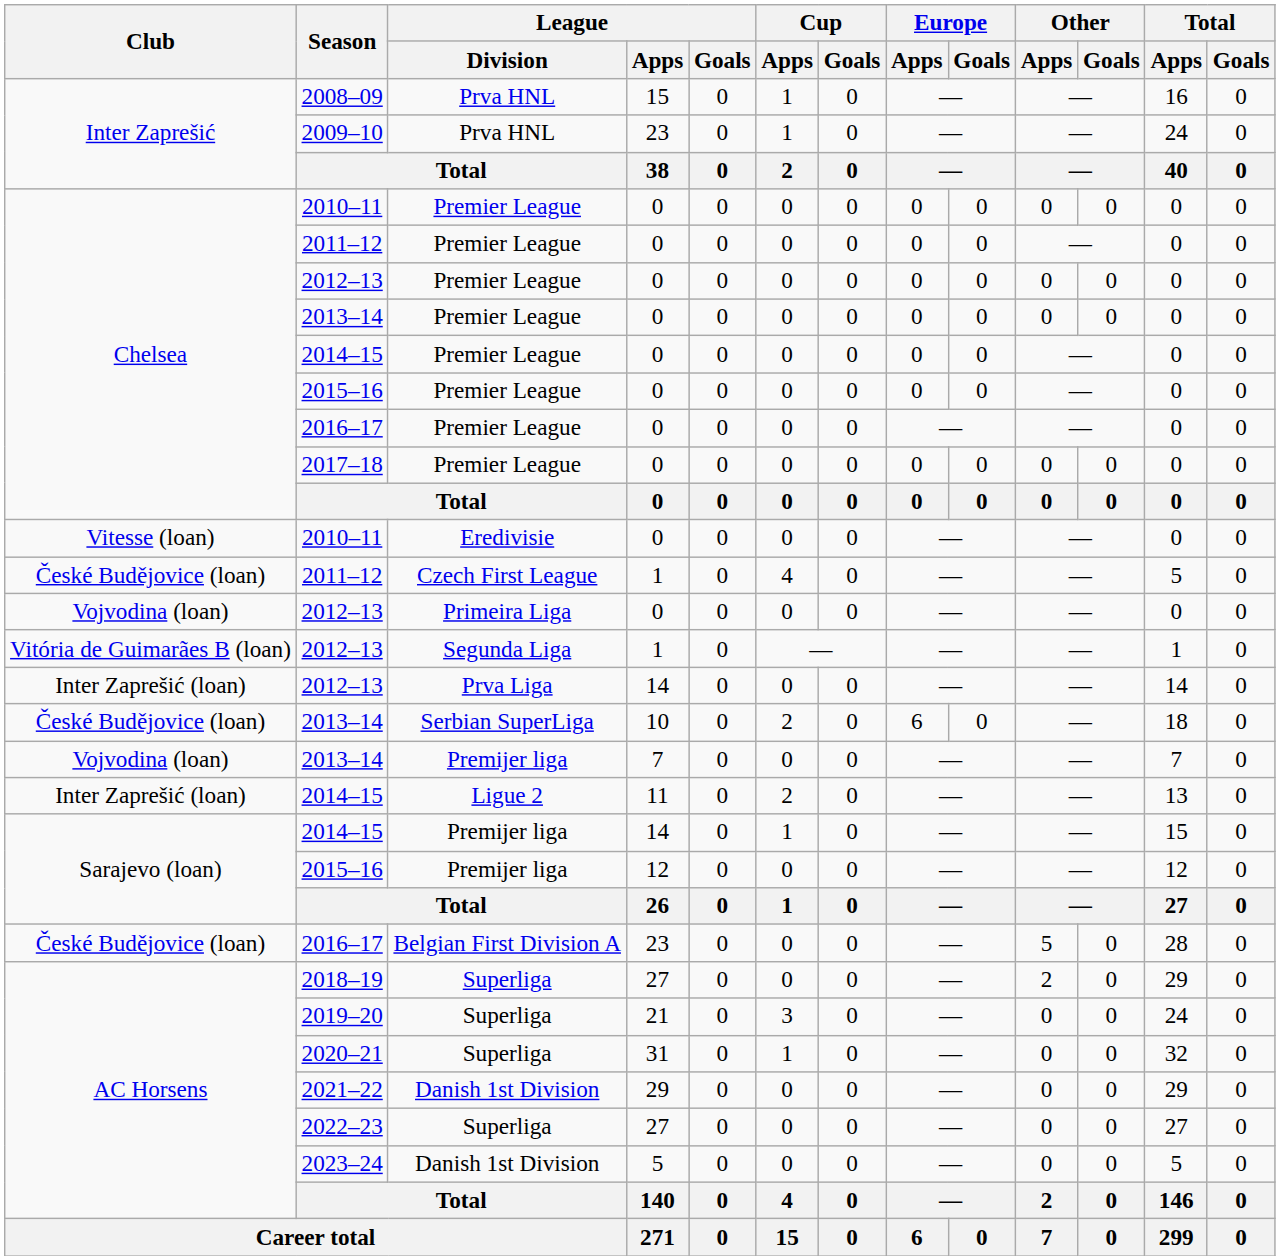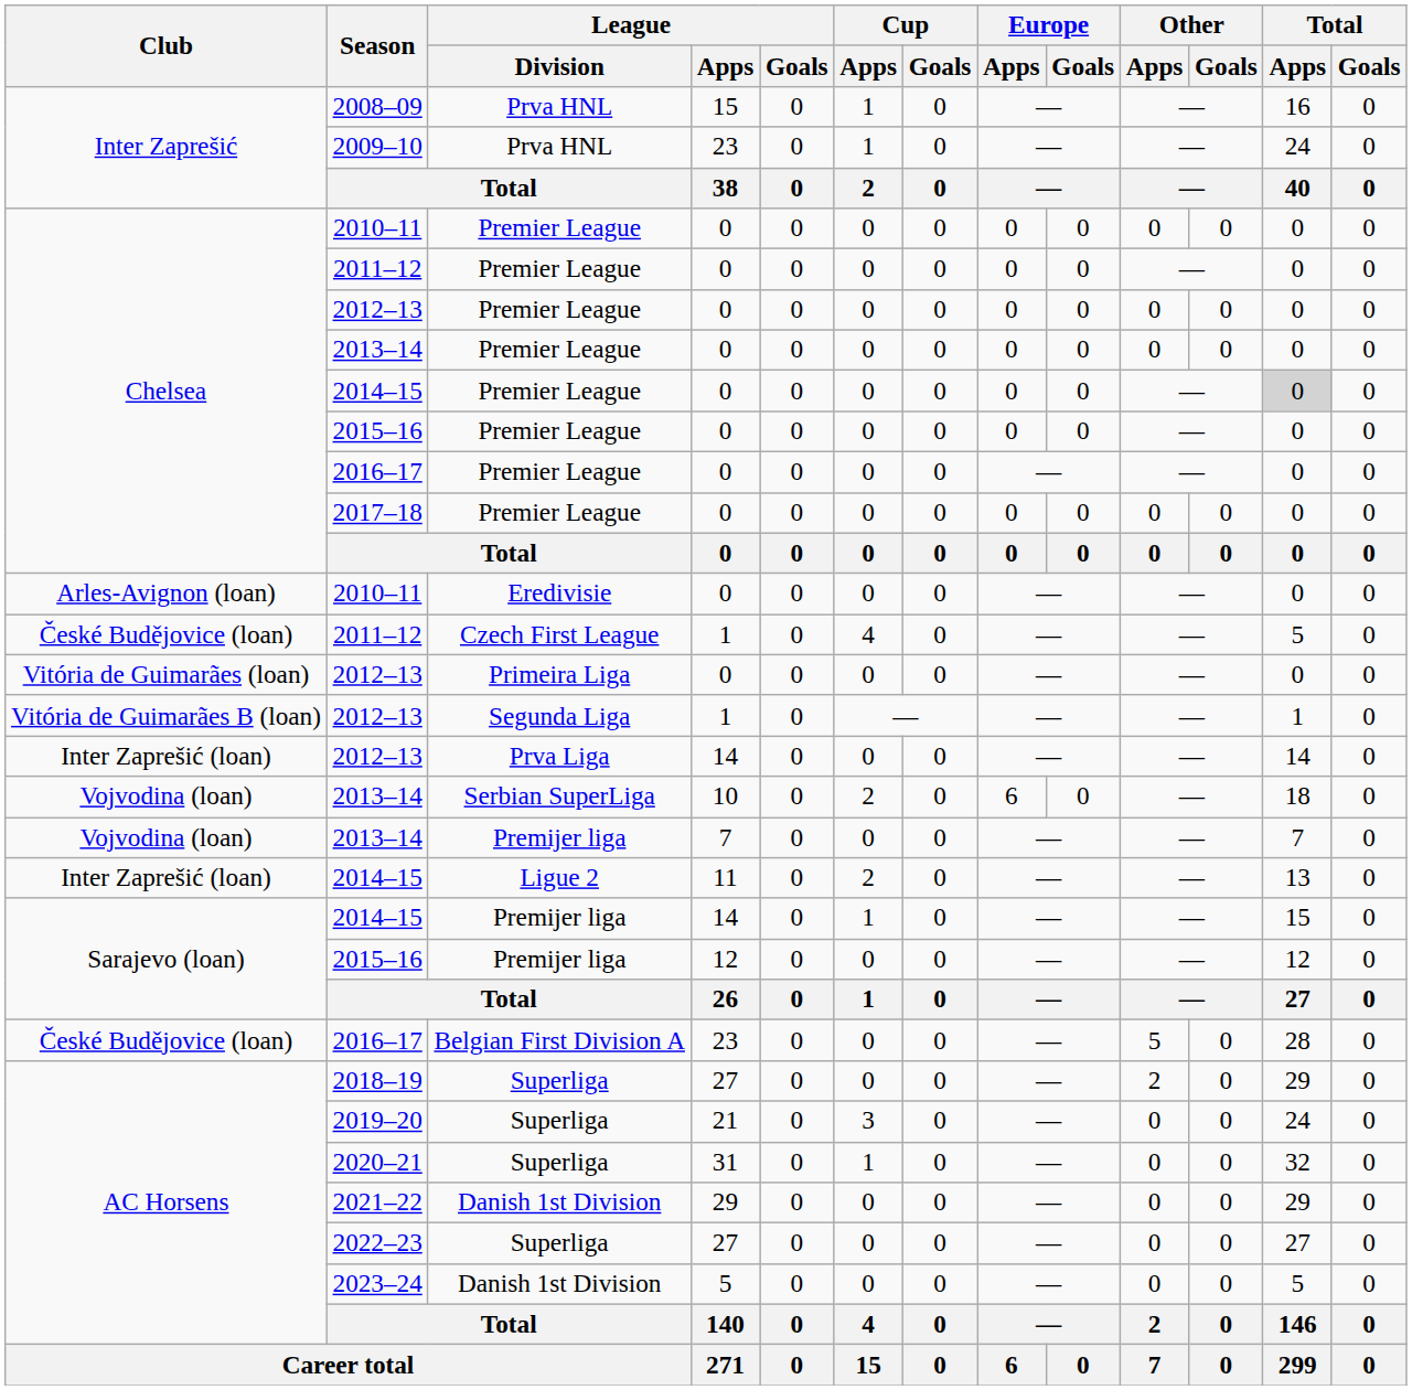2014–15 / Premier League | Total / Apps: no background -> lightgrey background
2010–11 / Eredivisie | Club: Vitesse (loan) -> Arles-Avignon (loan)
2012–13 / Primeira Liga | Club: Vojvodina (loan) -> Vitória de Guimarães (loan)
2013–14 / Serbian SuperLiga | Club: České Budějovice (loan) -> Vojvodina (loan)
